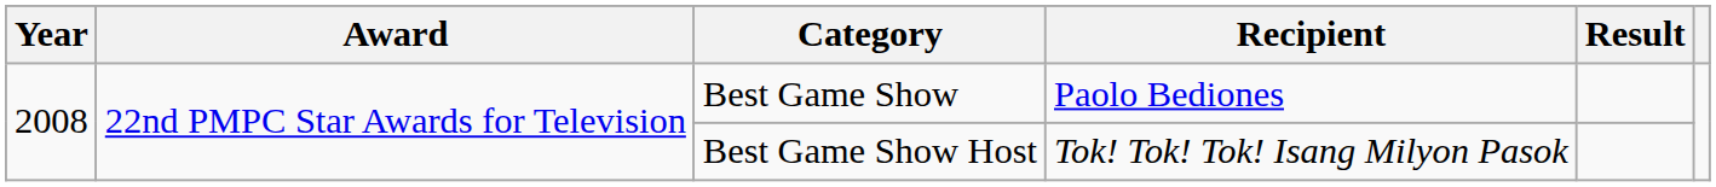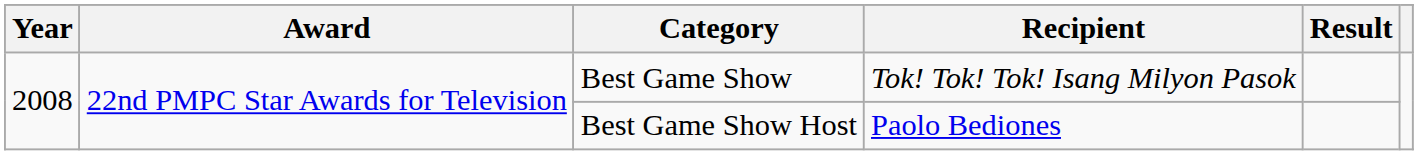Best Game Show | Recipient: Paolo Bediones -> Tok! Tok! Tok! Isang Milyon Pasok
Best Game Show Host | Recipient: Tok! Tok! Tok! Isang Milyon Pasok -> Paolo Bediones
